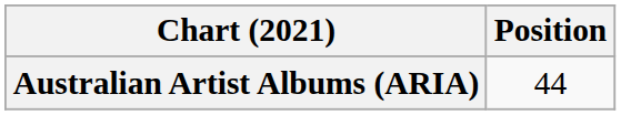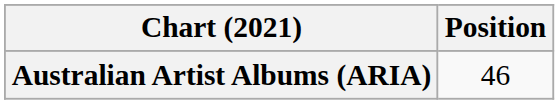Australian Artist Albums (ARIA) | Position: 44 -> 46
